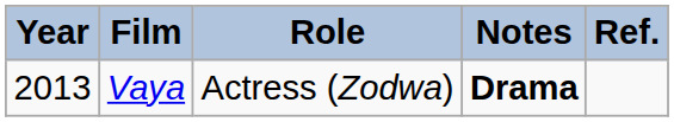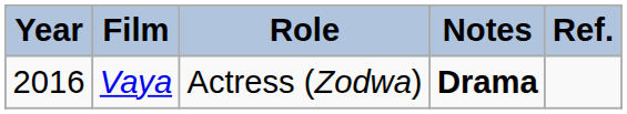Vaya | Year: 2013 -> 2016
